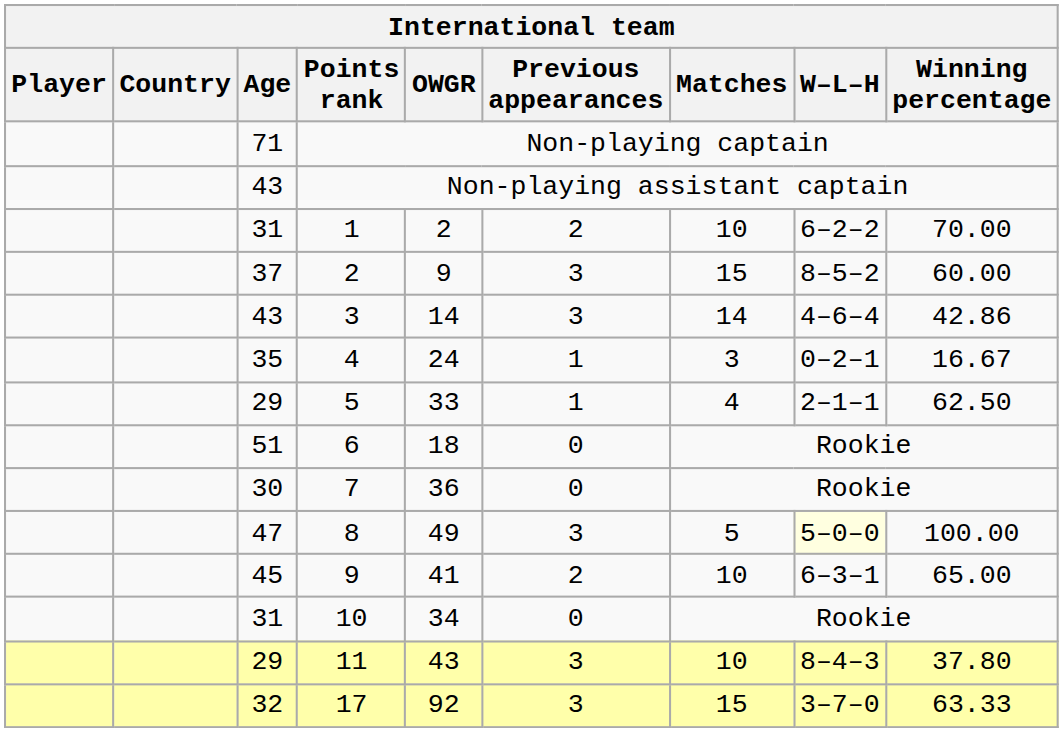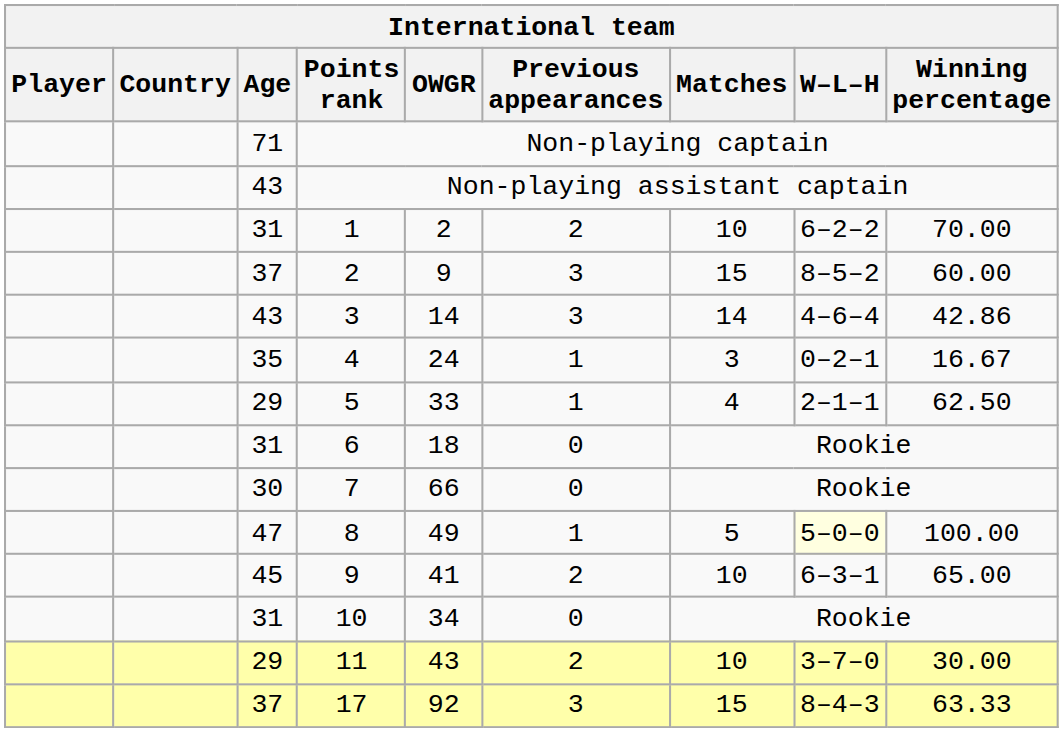6 | Age: 51 -> 31
7 | OWGR: 36 -> 66
8 | Previous appearances: 3 -> 1
11 | Previous appearances: 3 -> 2
11 | W–L–H: 8–4–3 -> 3–7–0
11 | Winning percentage: 37.80 -> 30.00
17 | Age: 32 -> 37
17 | W–L–H: 3–7–0 -> 8–4–3
